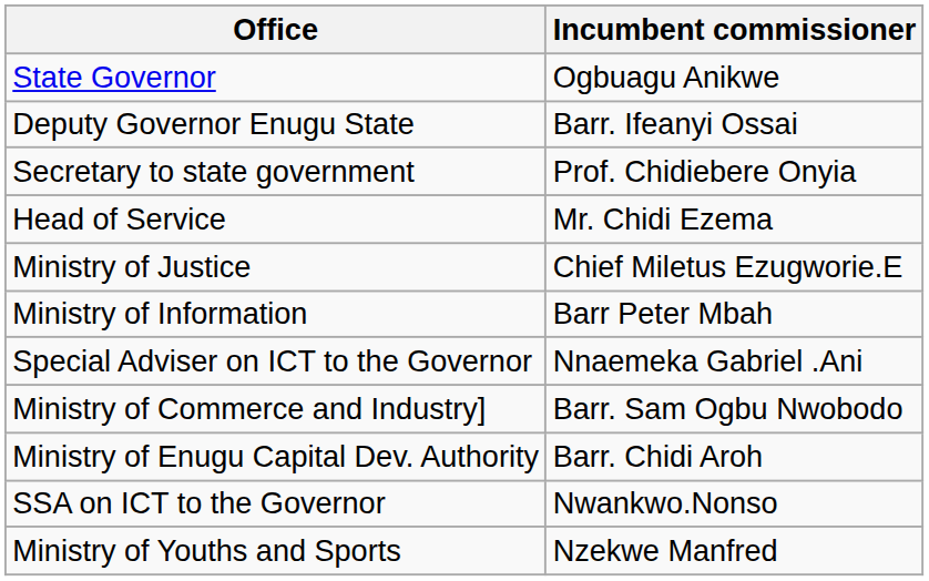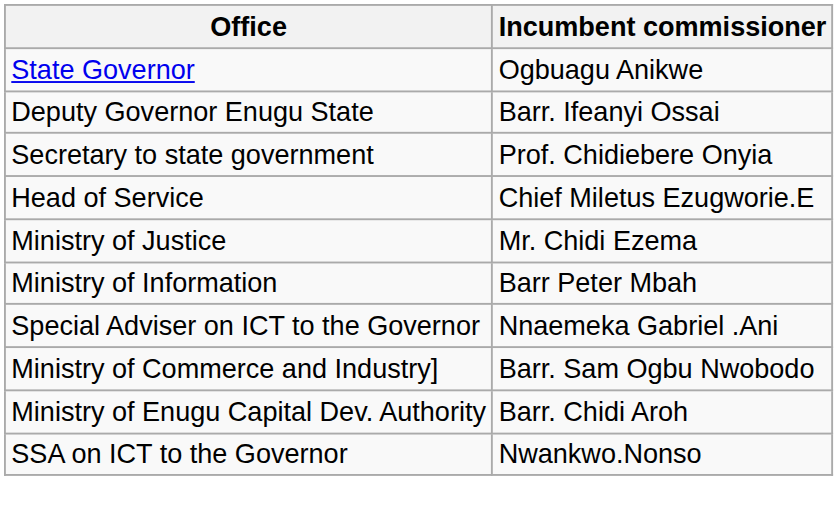Head of Service | Incumbent commissioner: Mr. Chidi Ezema -> Chief Miletus Ezugworie.E
Ministry of Justice | Incumbent commissioner: Chief Miletus Ezugworie.E -> Mr. Chidi Ezema
- row: Ministry of Youths and Sports | Nzekwe Manfred
